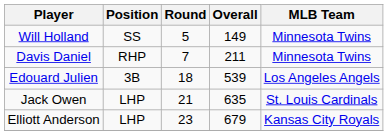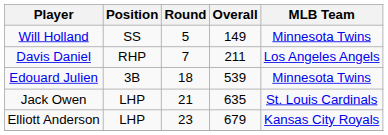Davis Daniel | MLB Team: Minnesota Twins -> Los Angeles Angels
Edouard Julien | MLB Team: Los Angeles Angels -> Minnesota Twins
